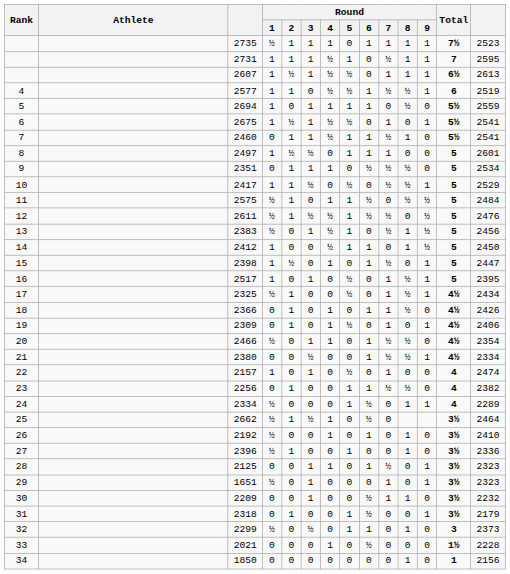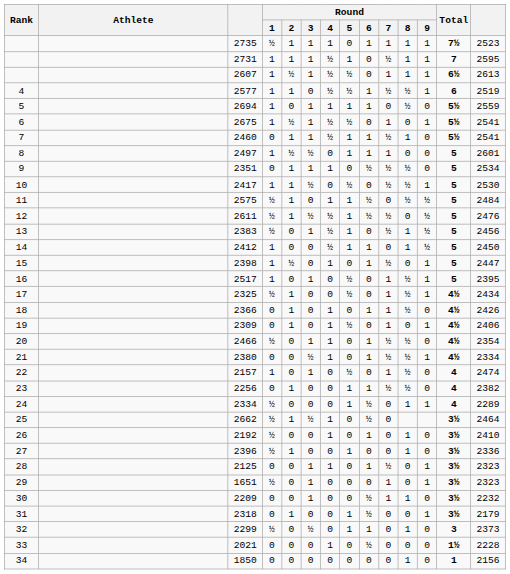2417 | column 14: 2529 -> 2530
2380 | Round / 4: 0 -> 1
2157 | Round / 8: 0 -> ½
